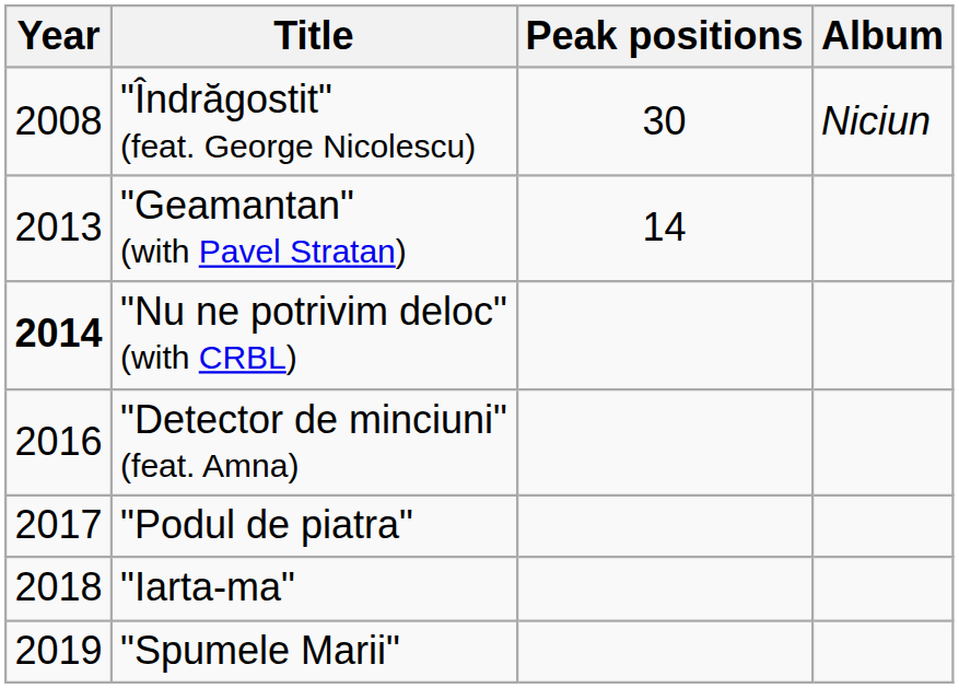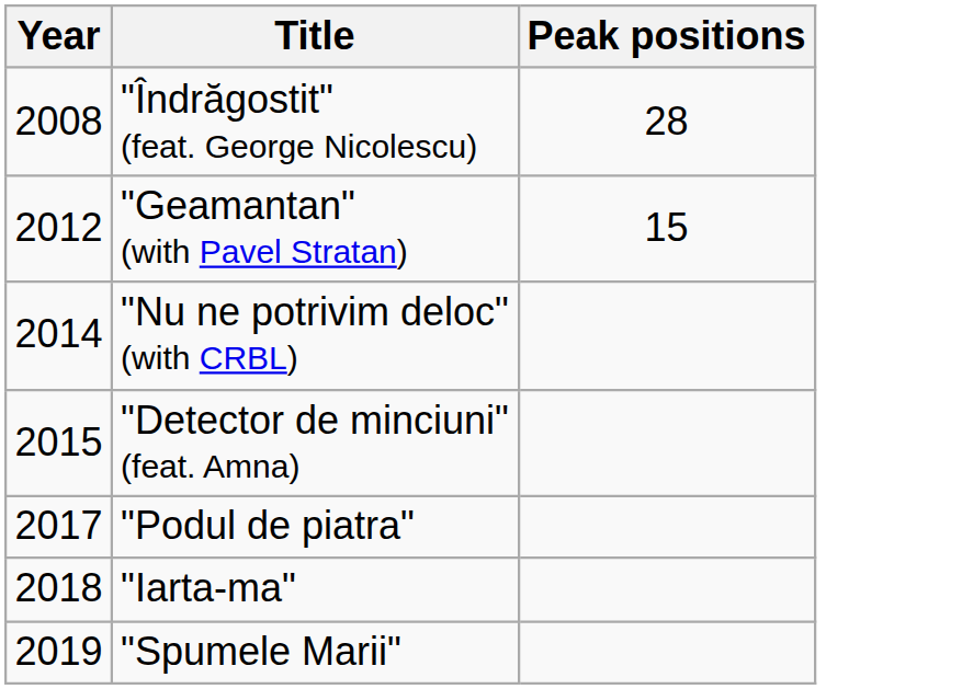- column: Album | Niciun
"Îndrăgostit" (feat. George Nicolescu) | Peak positions: 30 -> 28
"Geamantan" (with Pavel Stratan) | Year: 2013 -> 2012
"Geamantan" (with Pavel Stratan) | Peak positions: 14 -> 15
"Nu ne potrivim deloc" (with CRBL) | Year: bold -> normal
"Detector de minciuni" (feat. Amna) | Year: 2016 -> 2015
